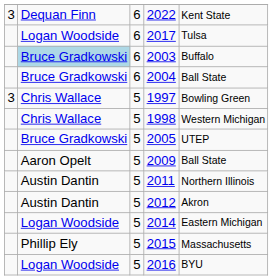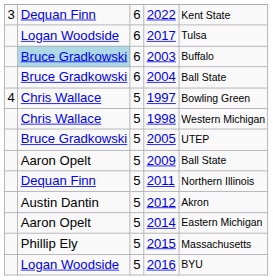1997 | column 1: 3 -> 4
2011 | column 2: Austin Dantin -> Dequan Finn
2014 | column 2: Logan Woodside -> Aaron Opelt
